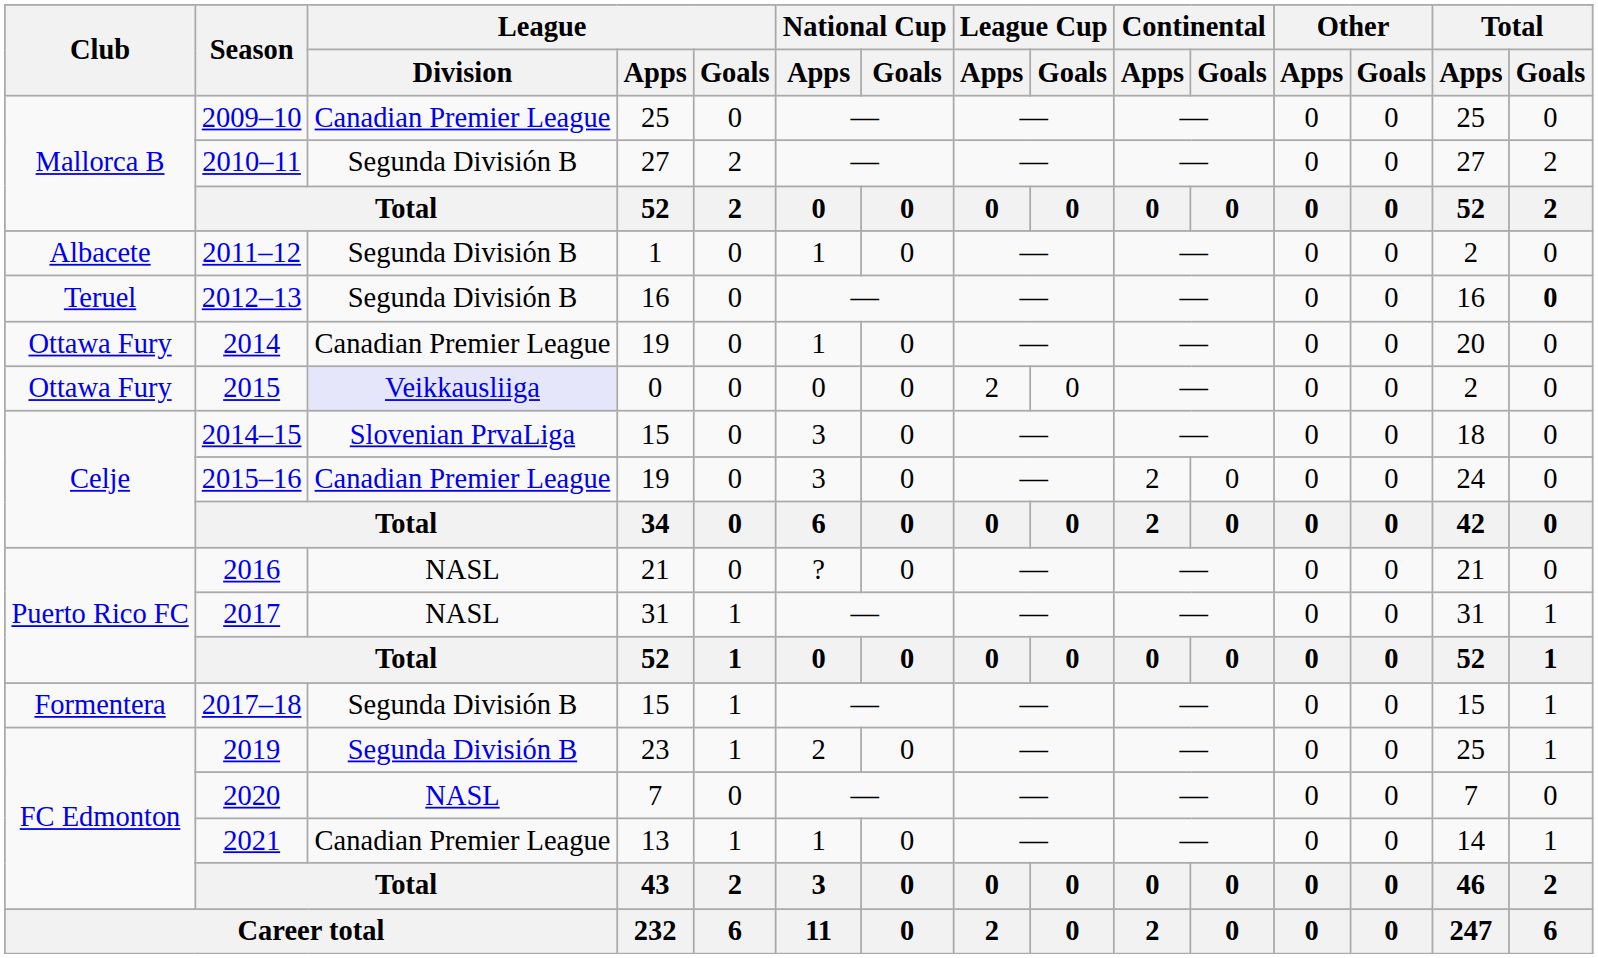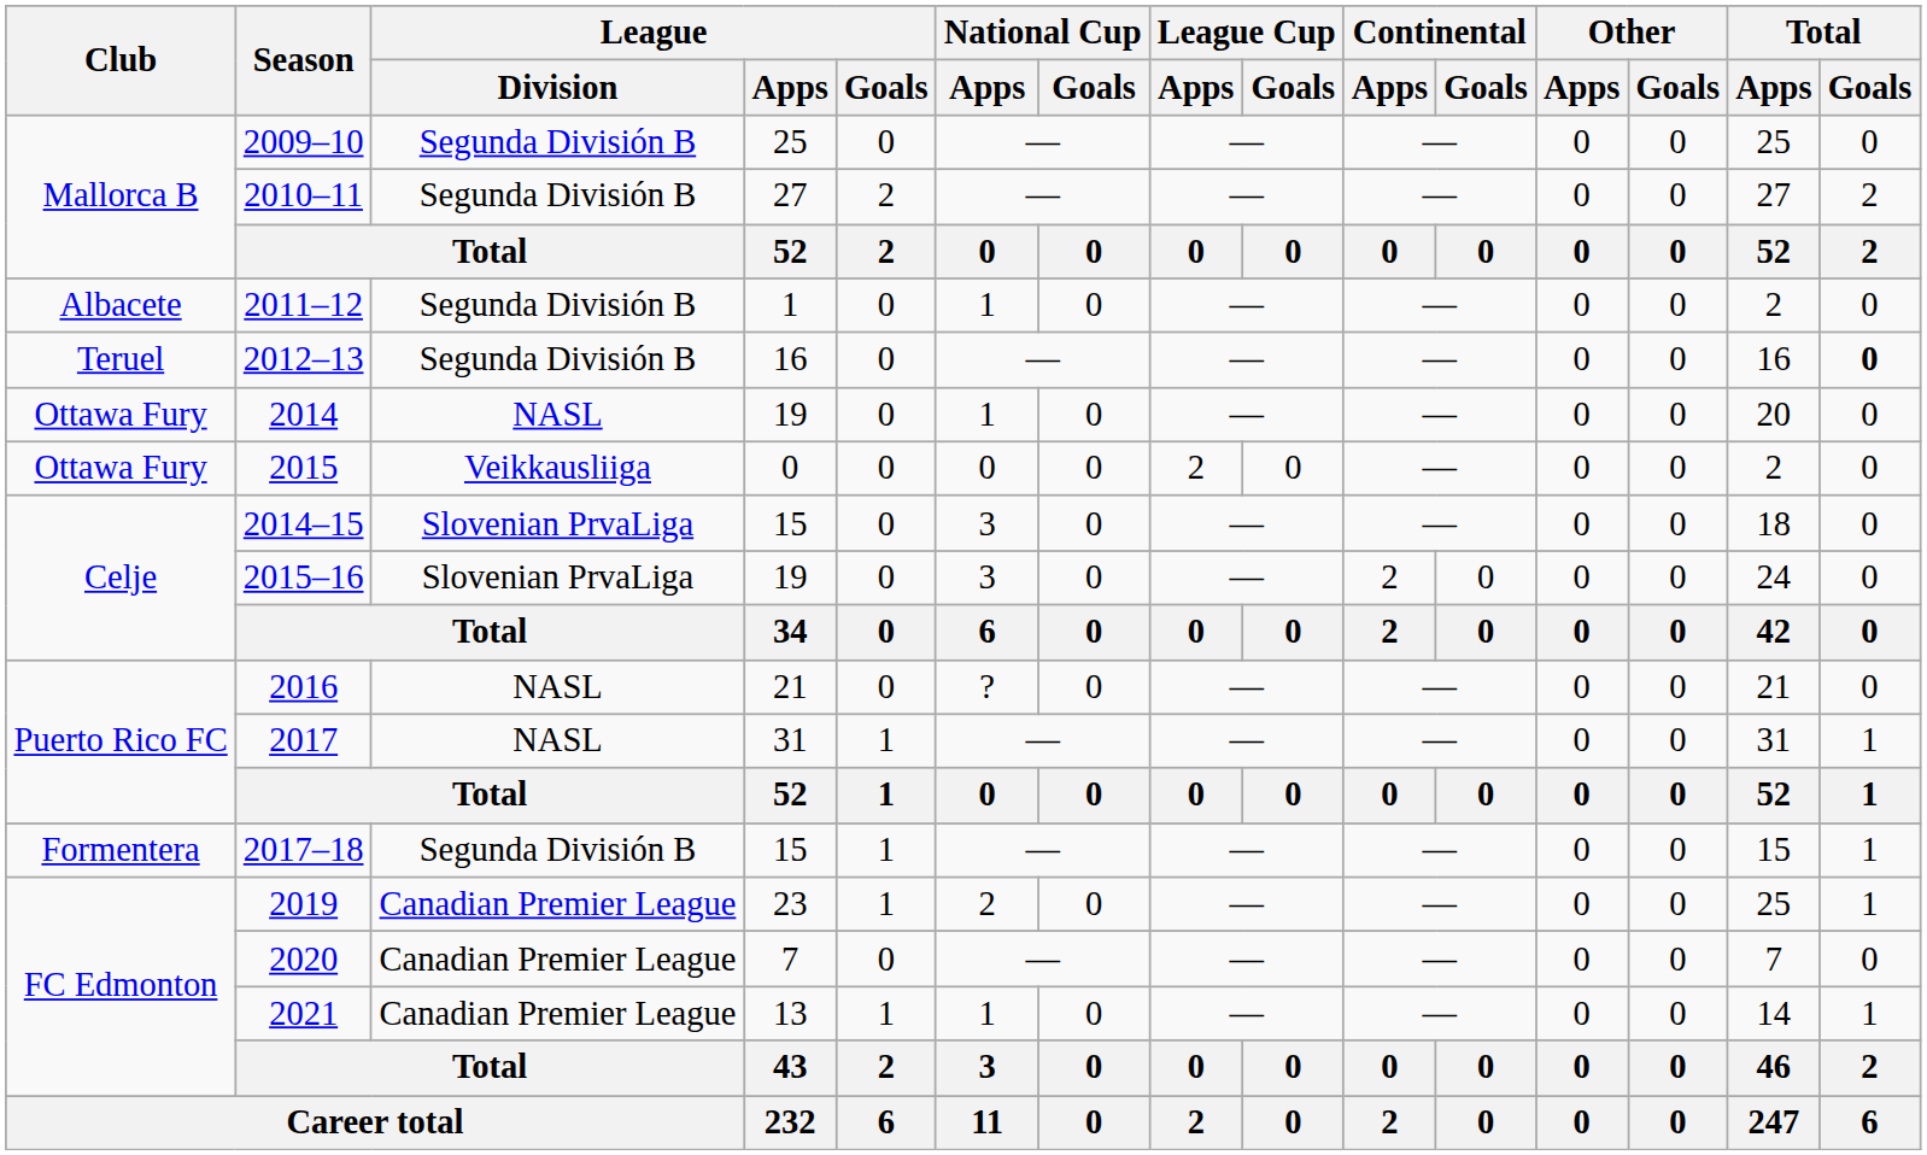2009–10 | League / Division: Canadian Premier League -> Segunda División B
2014 | League / Division: Canadian Premier League -> NASL
2015 | League / Division: lavender background -> no background
2015–16 | League / Division: Canadian Premier League -> Slovenian PrvaLiga
2019 | League / Division: Segunda División B -> Canadian Premier League
2020 | League / Division: NASL -> Canadian Premier League
